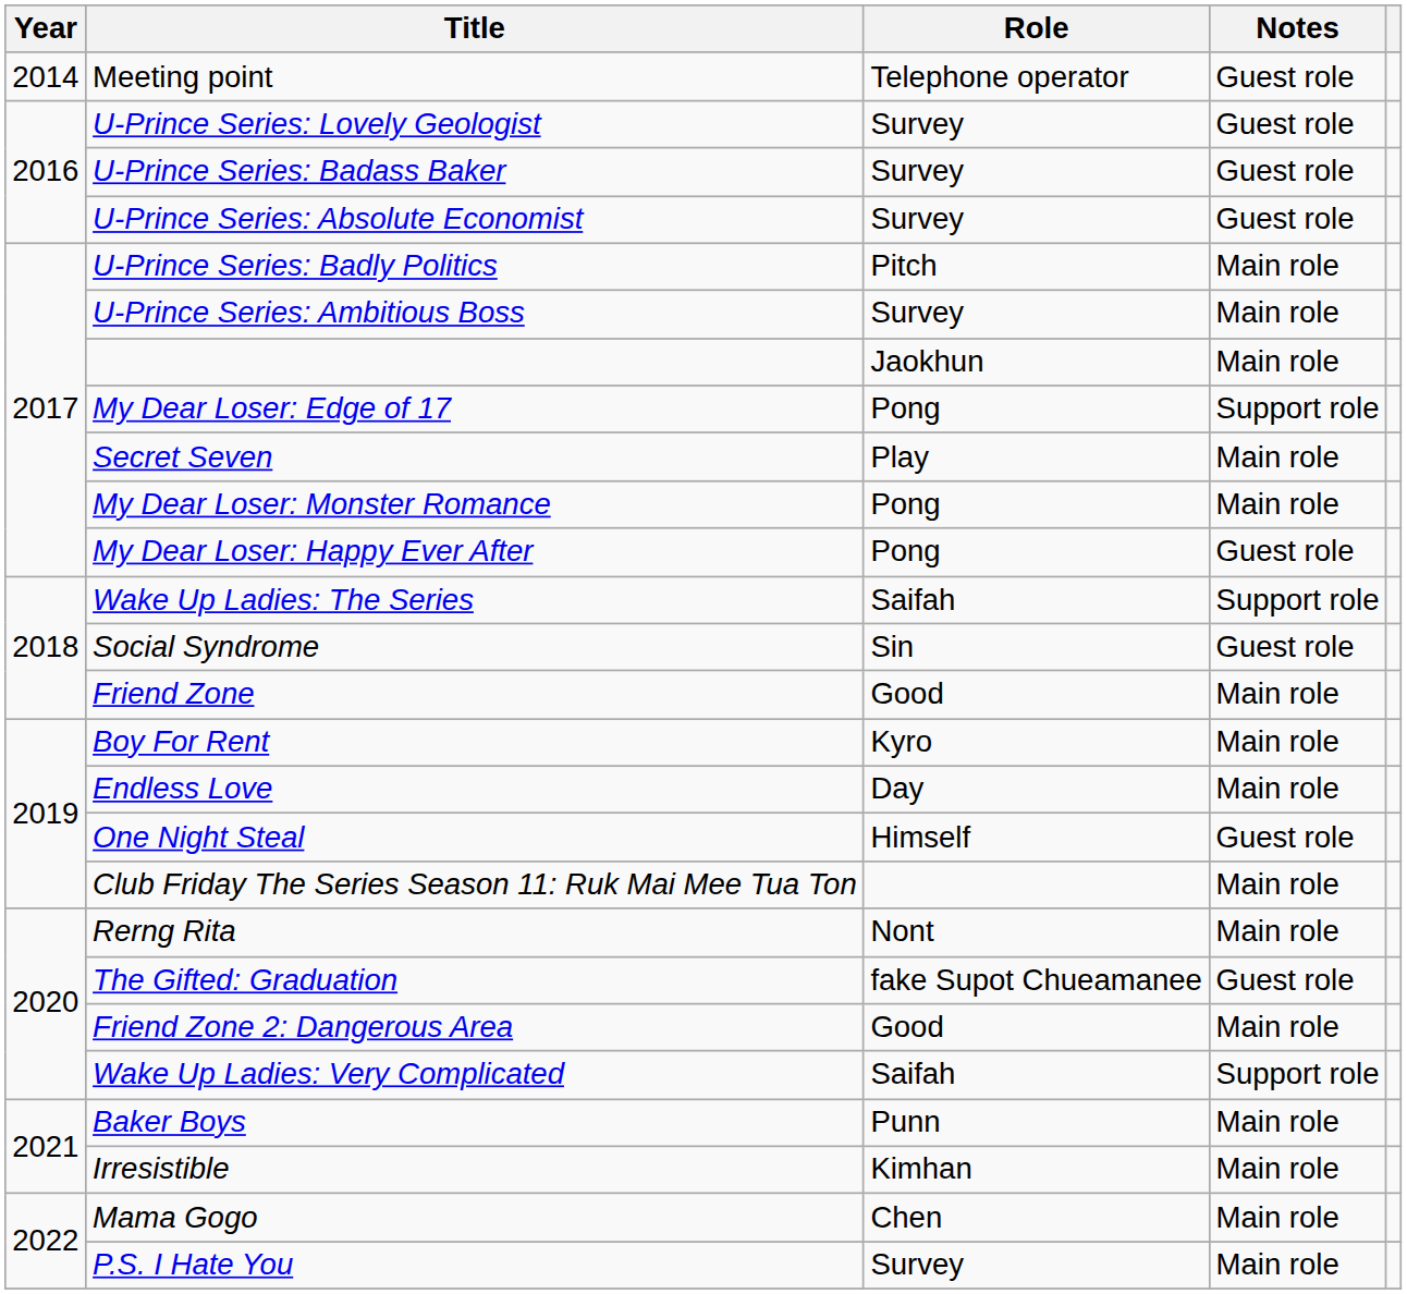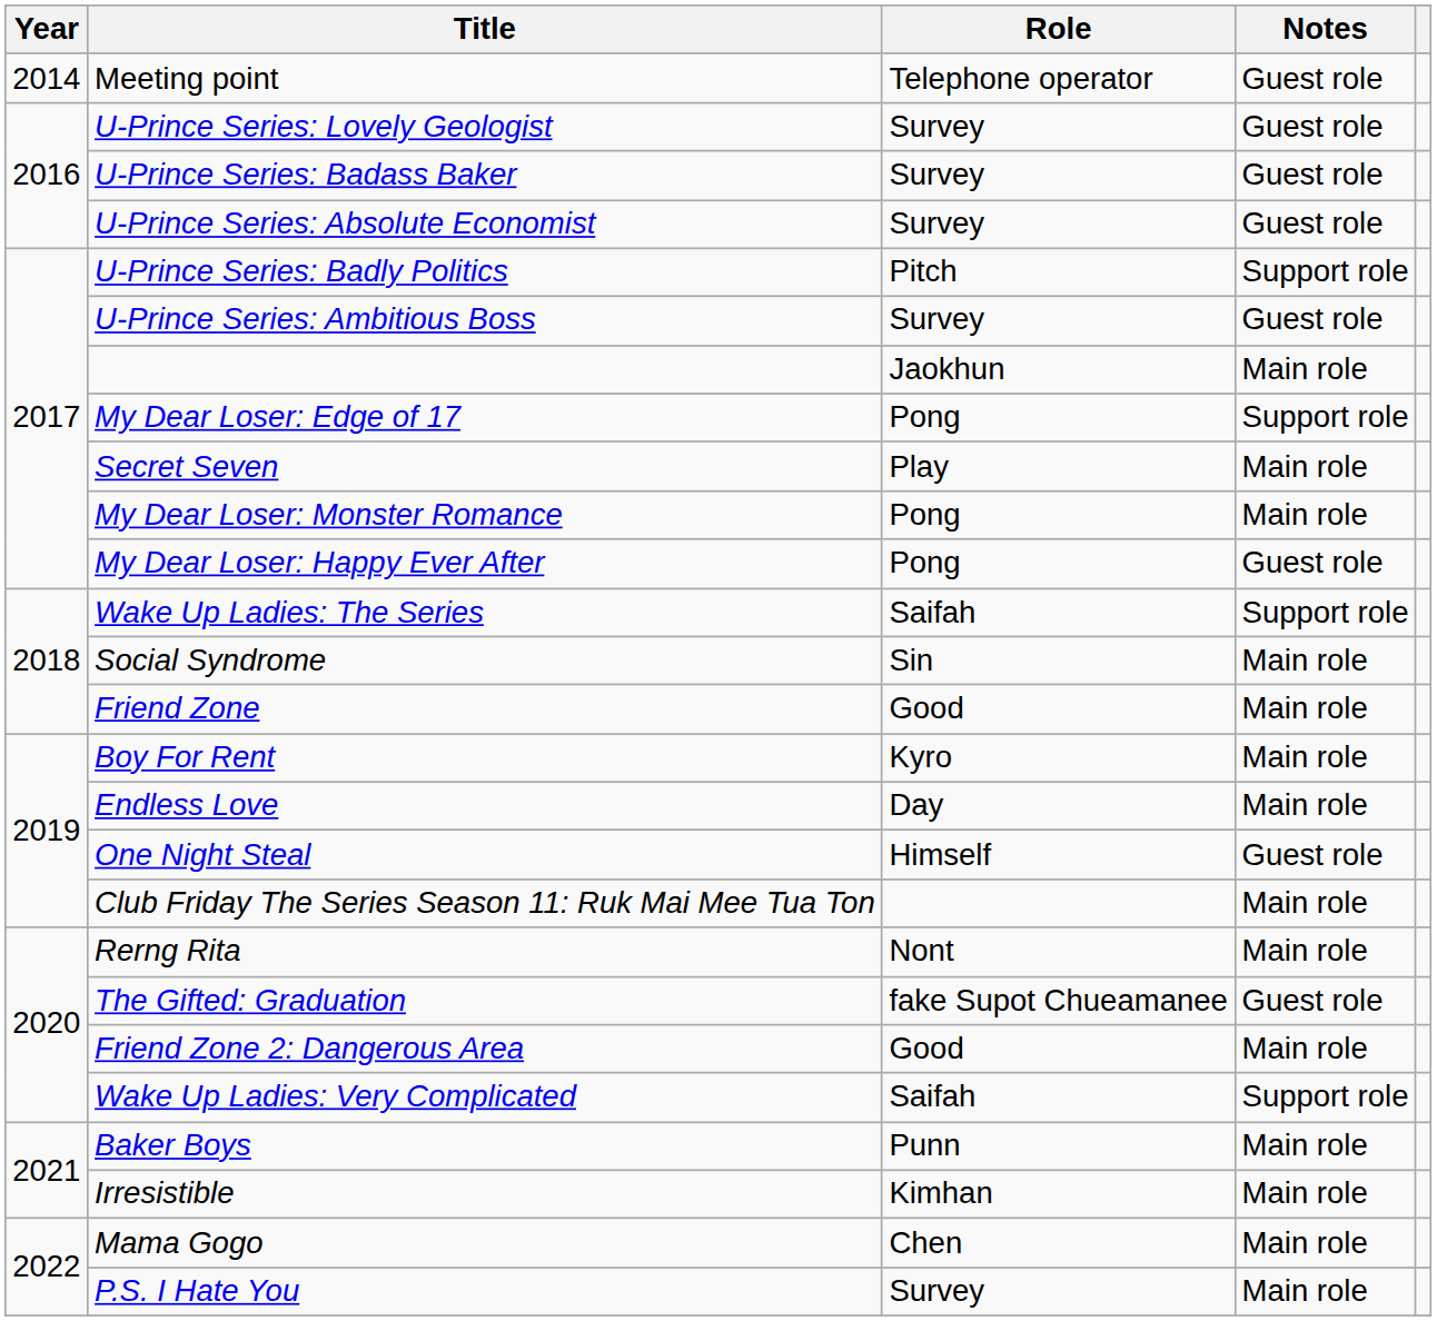U-Prince Series: Badly Politics | Notes: Main role -> Support role
U-Prince Series: Ambitious Boss | Notes: Main role -> Guest role
Social Syndrome | Notes: Guest role -> Main role
